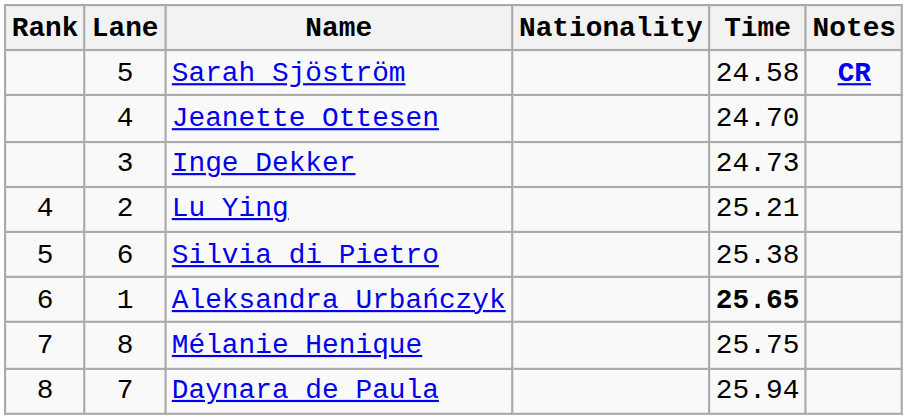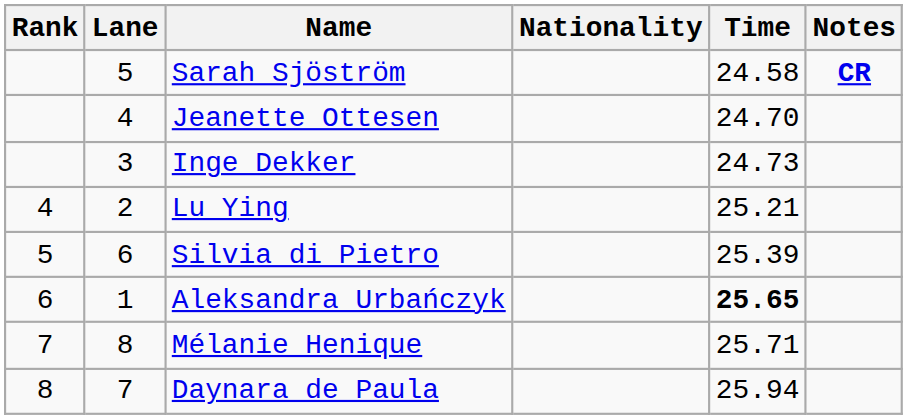Silvia di Pietro | Time: 25.38 -> 25.39
Mélanie Henique | Time: 25.75 -> 25.71
